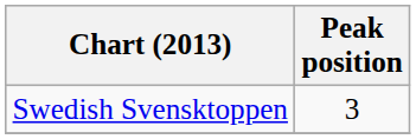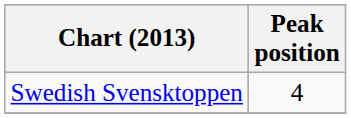Swedish Svensktoppen | Peak position: 3 -> 4
